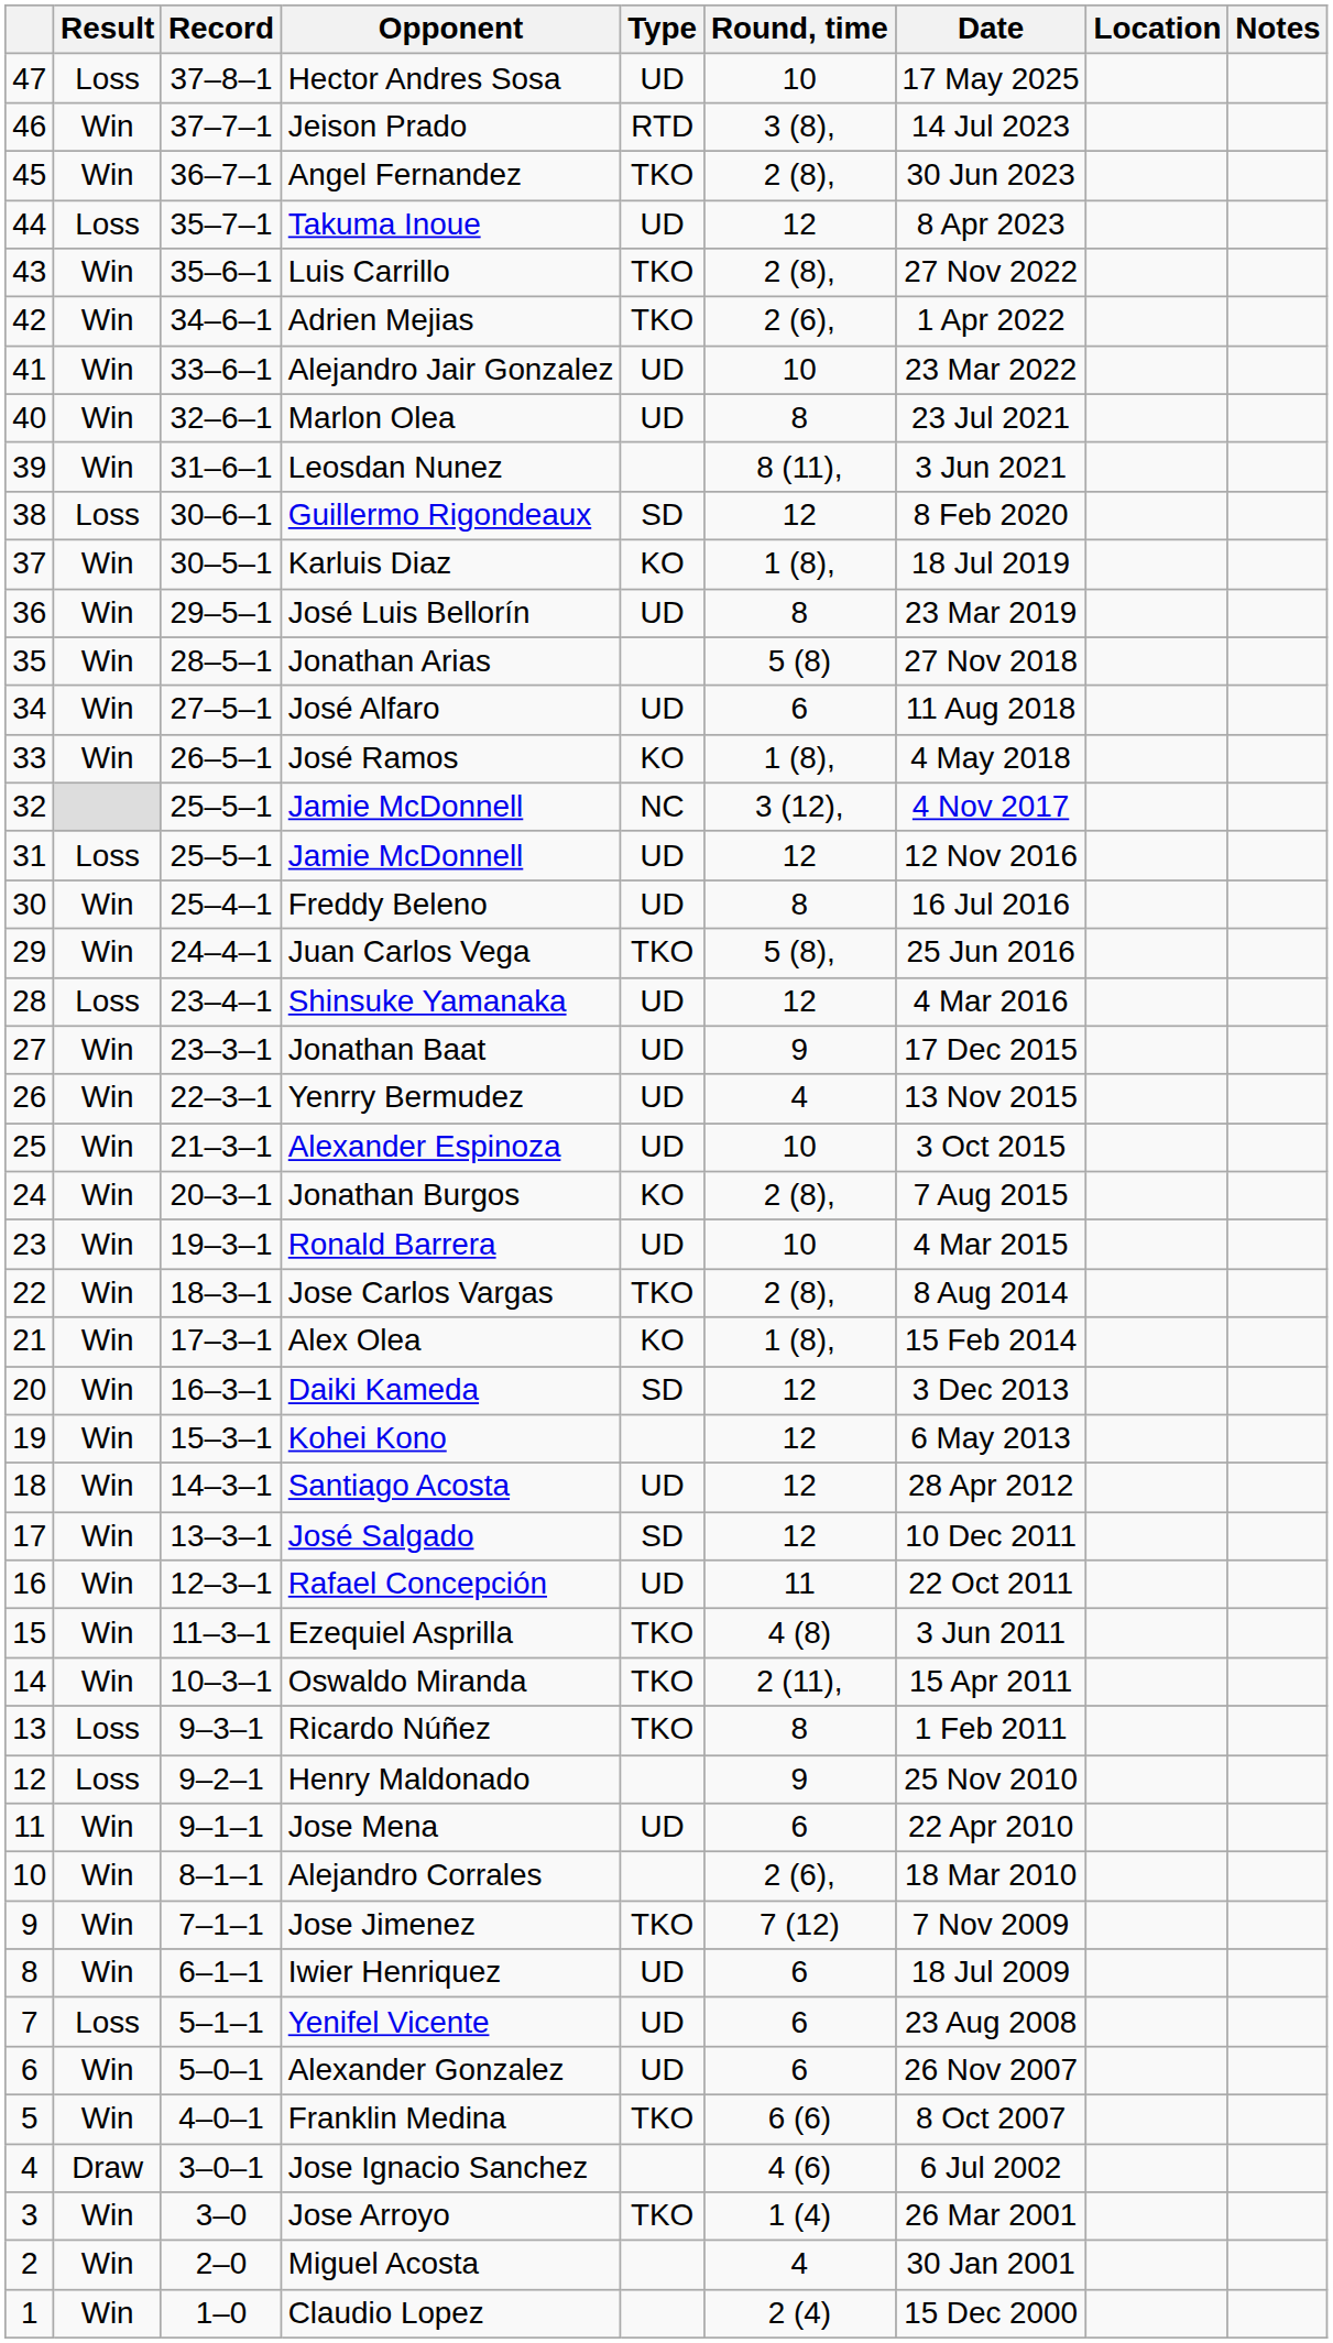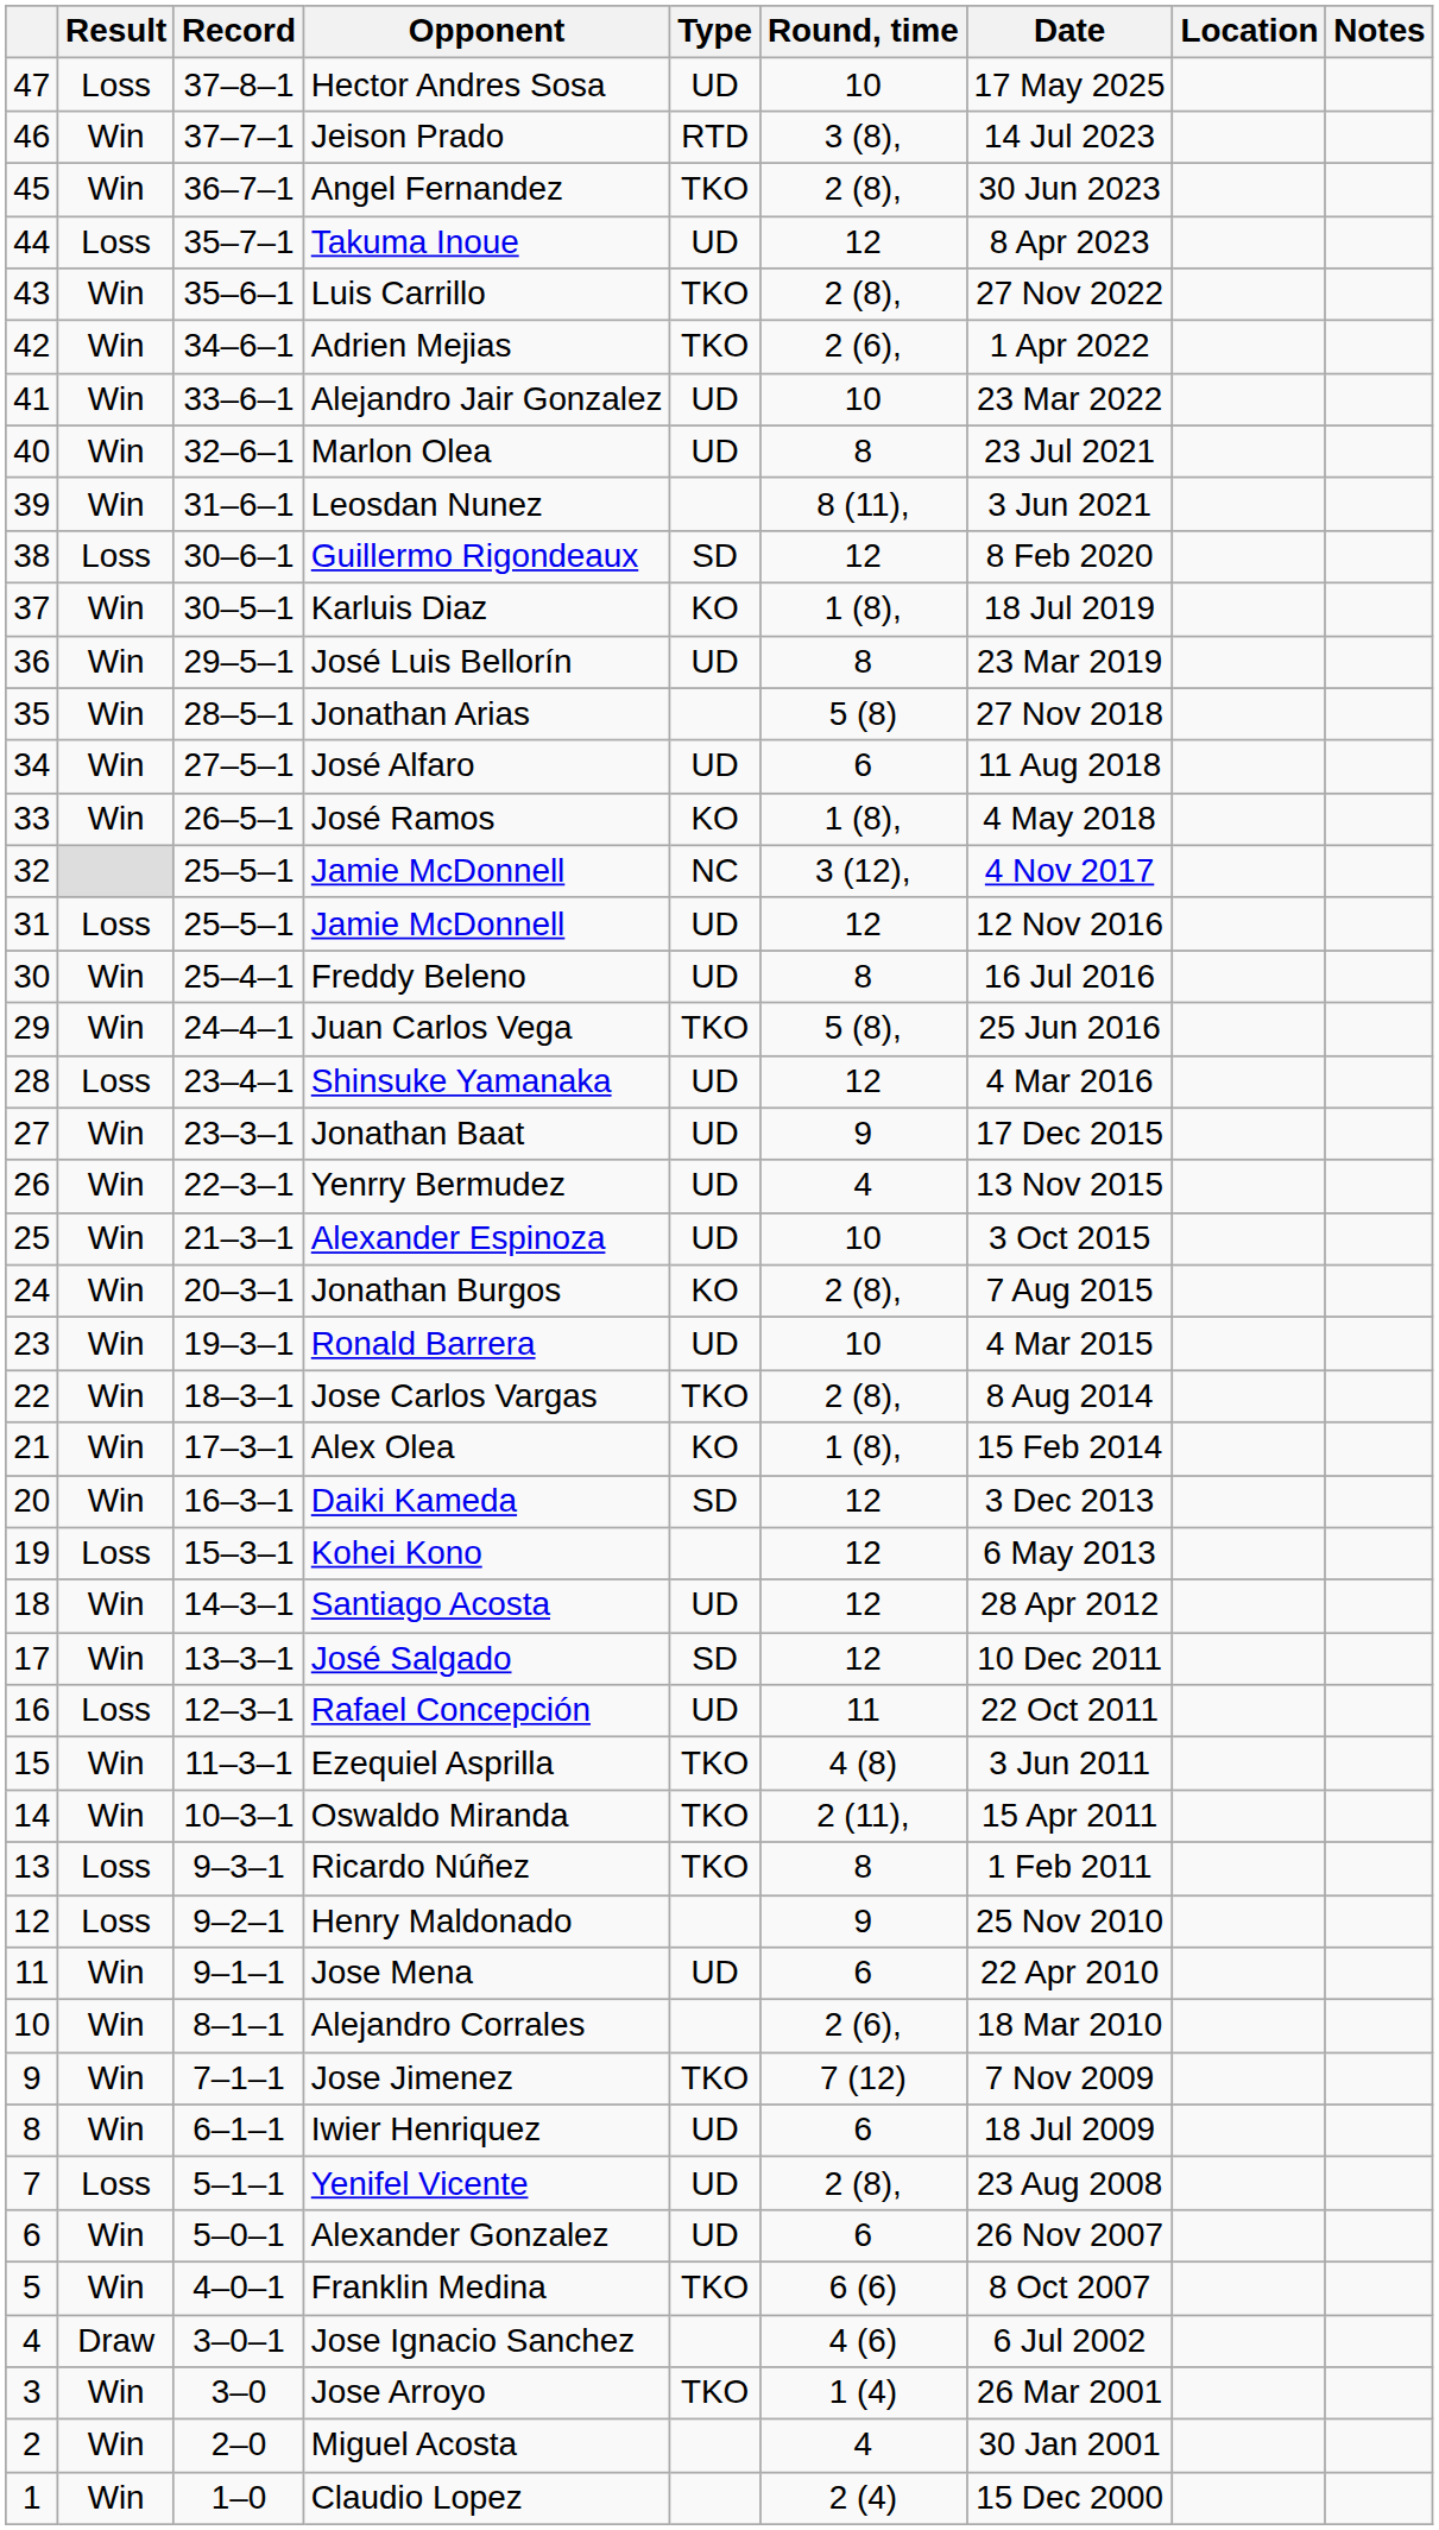Kohei Kono | Result: Win -> Loss
Rafael Concepción | Result: Win -> Loss
Yenifel Vicente | Round, time: 6 -> 2 (8),
